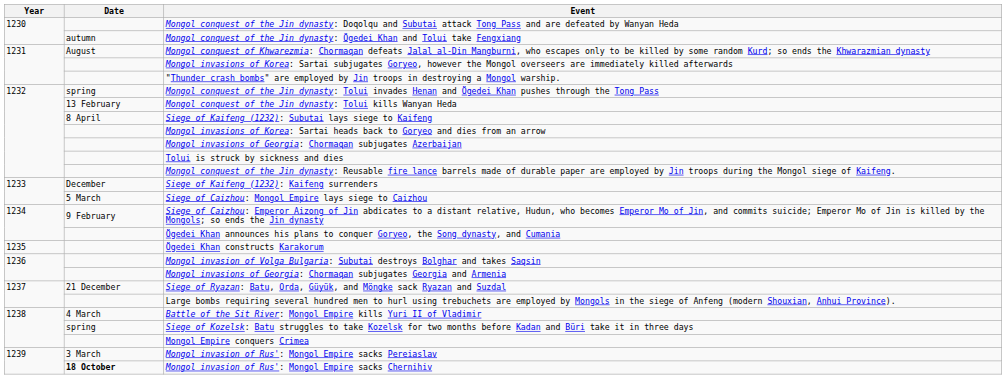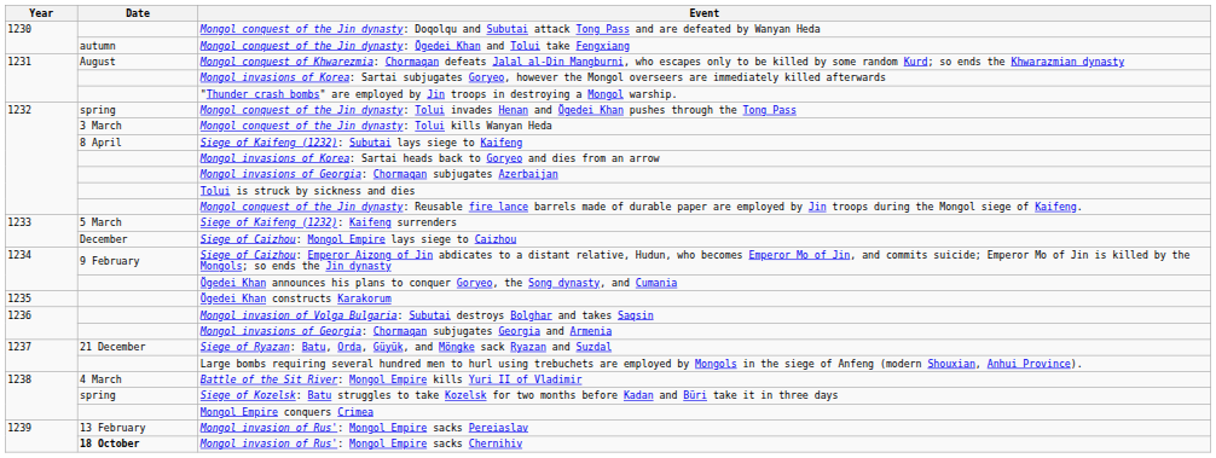Mongol conquest of the Jin dynasty: Tolui kills Wanyan Heda | Date: 13 February -> 3 March
Siege of Kaifeng (1232): Kaifeng surrenders | Date: December -> 5 March
Siege of Caizhou: Mongol Empire lays siege to Caizhou | Date: 5 March -> December
Mongol invasion of Rus': Mongol Empire sacks Pereiaslav | Date: 3 March -> 13 February
